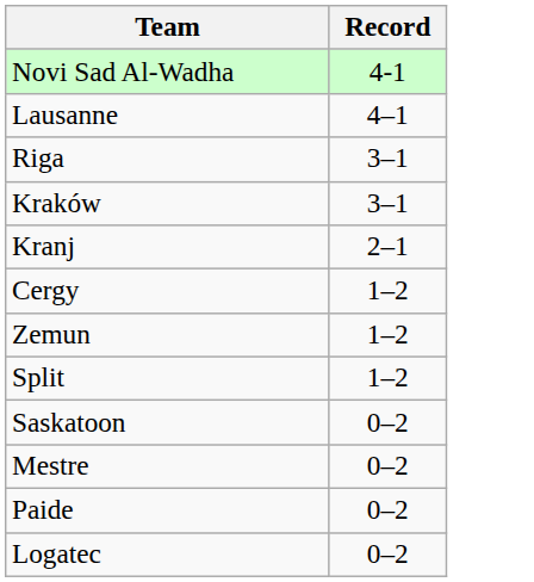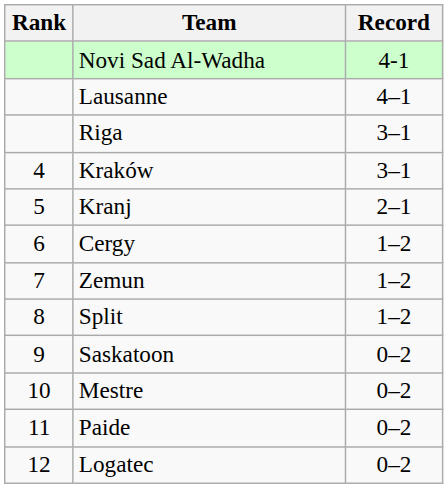+ column: Rank | 4 | 5 | 6 | 7 | 8 | 9 | 10 | 11 | 12
